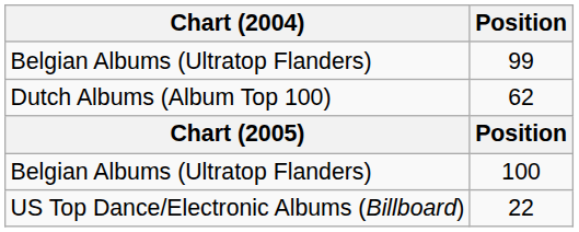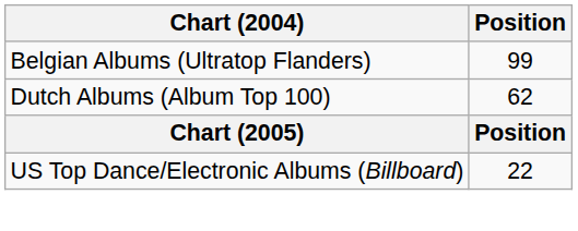- row: Belgian Albums (Ultratop Flanders) | 100
